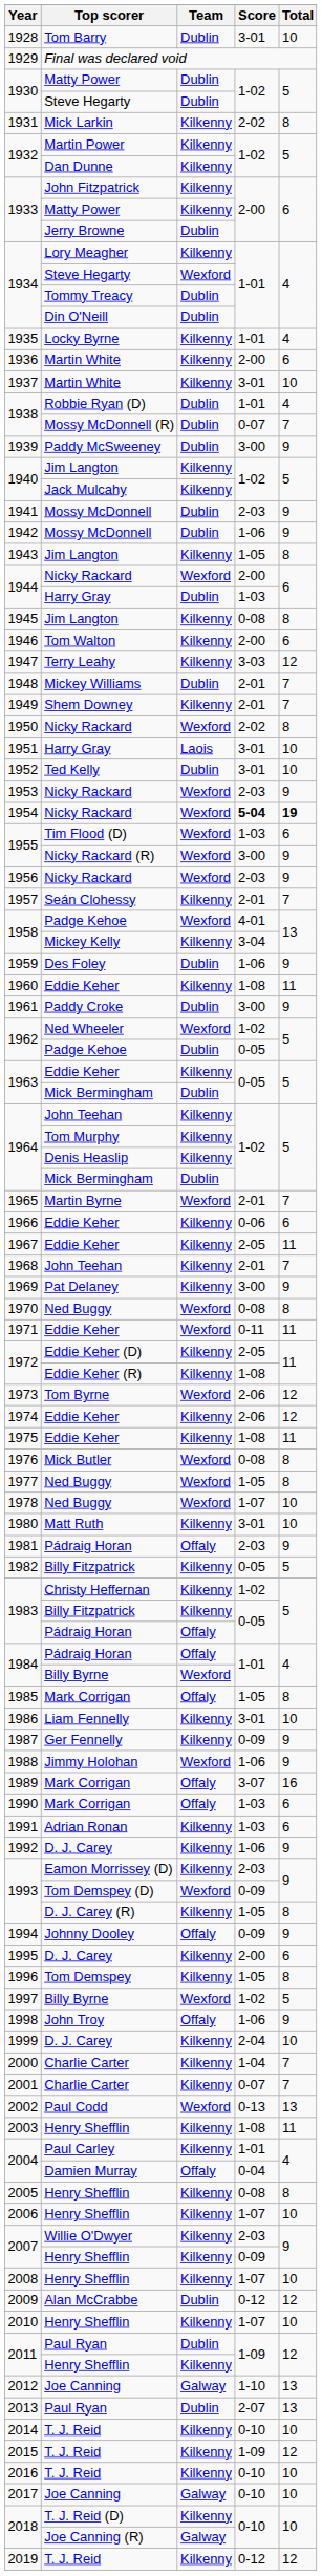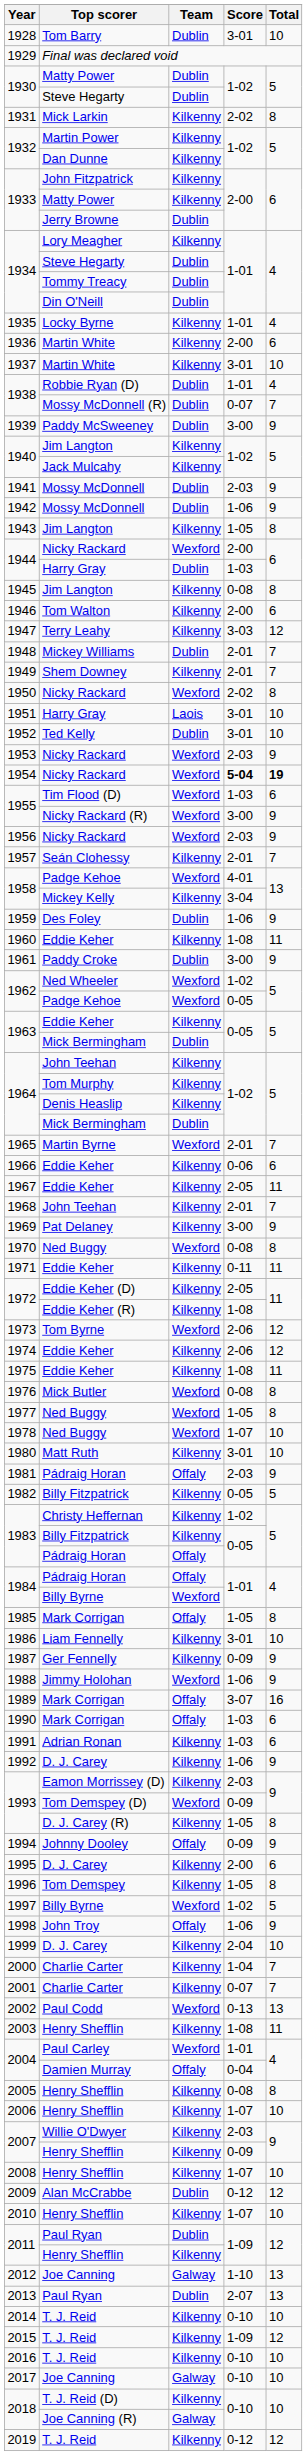1934 / Steve Hegarty | Team: Wexford -> Dublin
1962 / Padge Kehoe | Team: Dublin -> Wexford
1971 | Team: Wexford -> Kilkenny
2004 / Paul Carley | Team: Kilkenny -> Wexford
